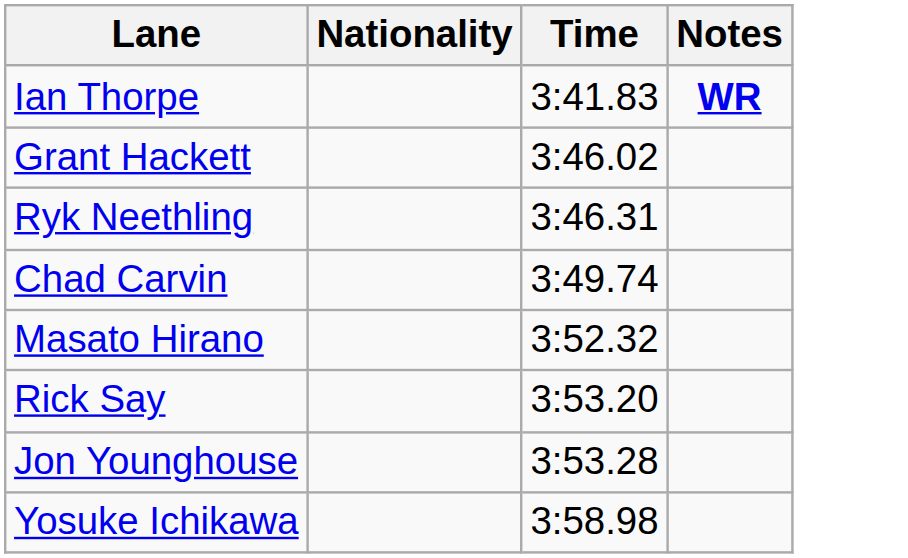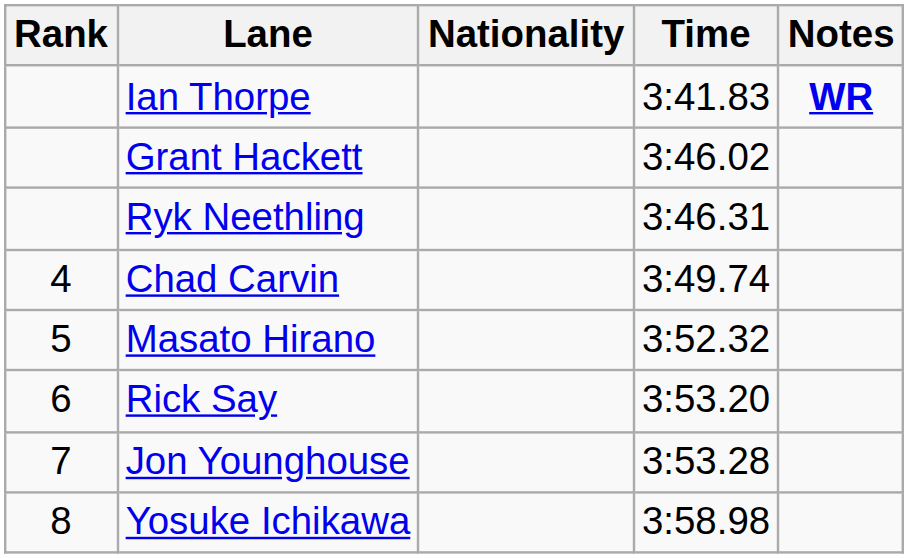+ column: Rank | 4 | 5 | 6 | 7 | 8
